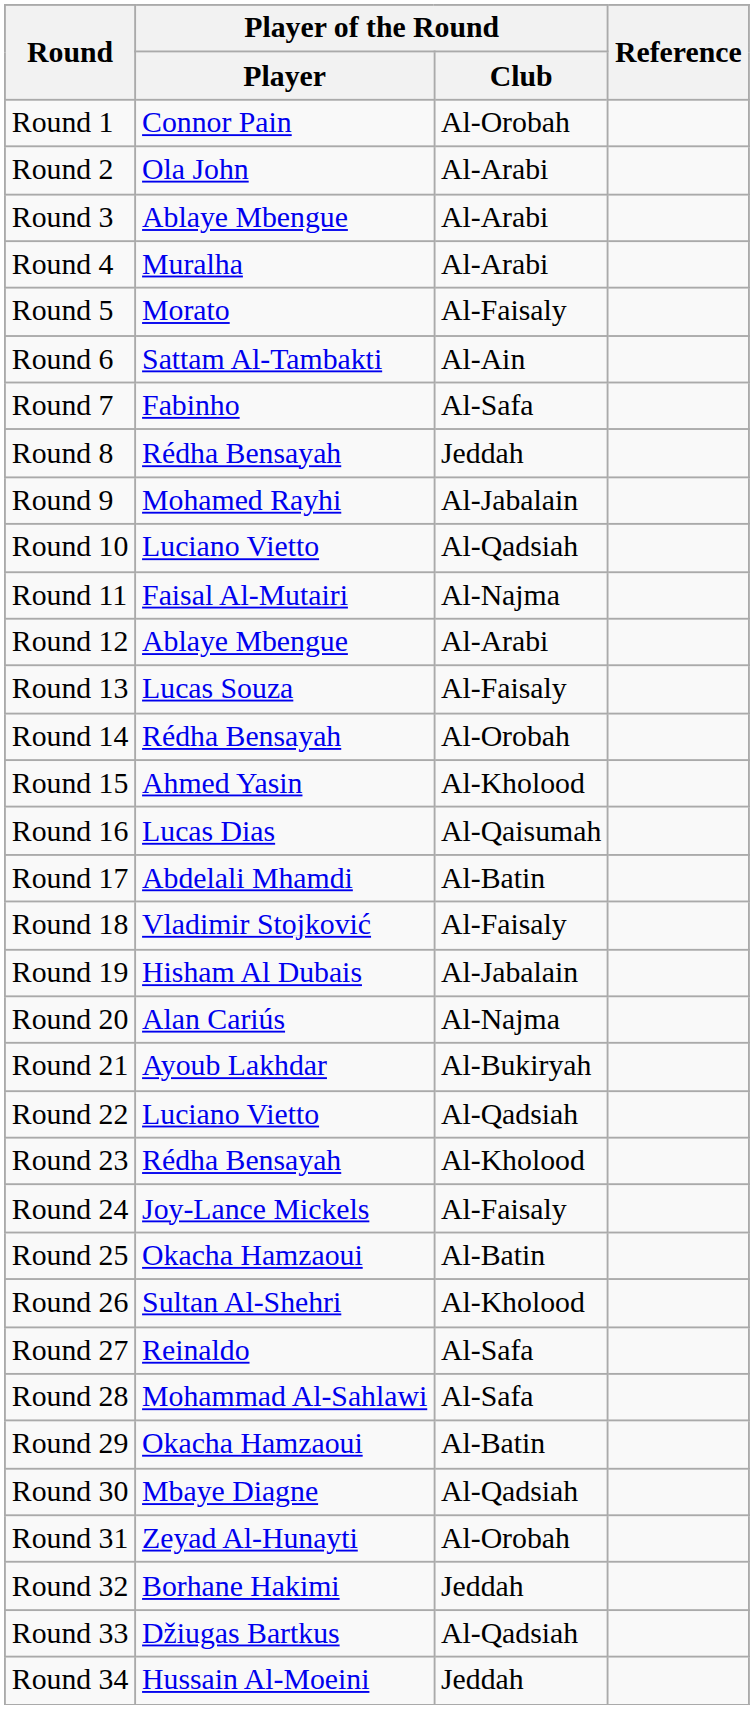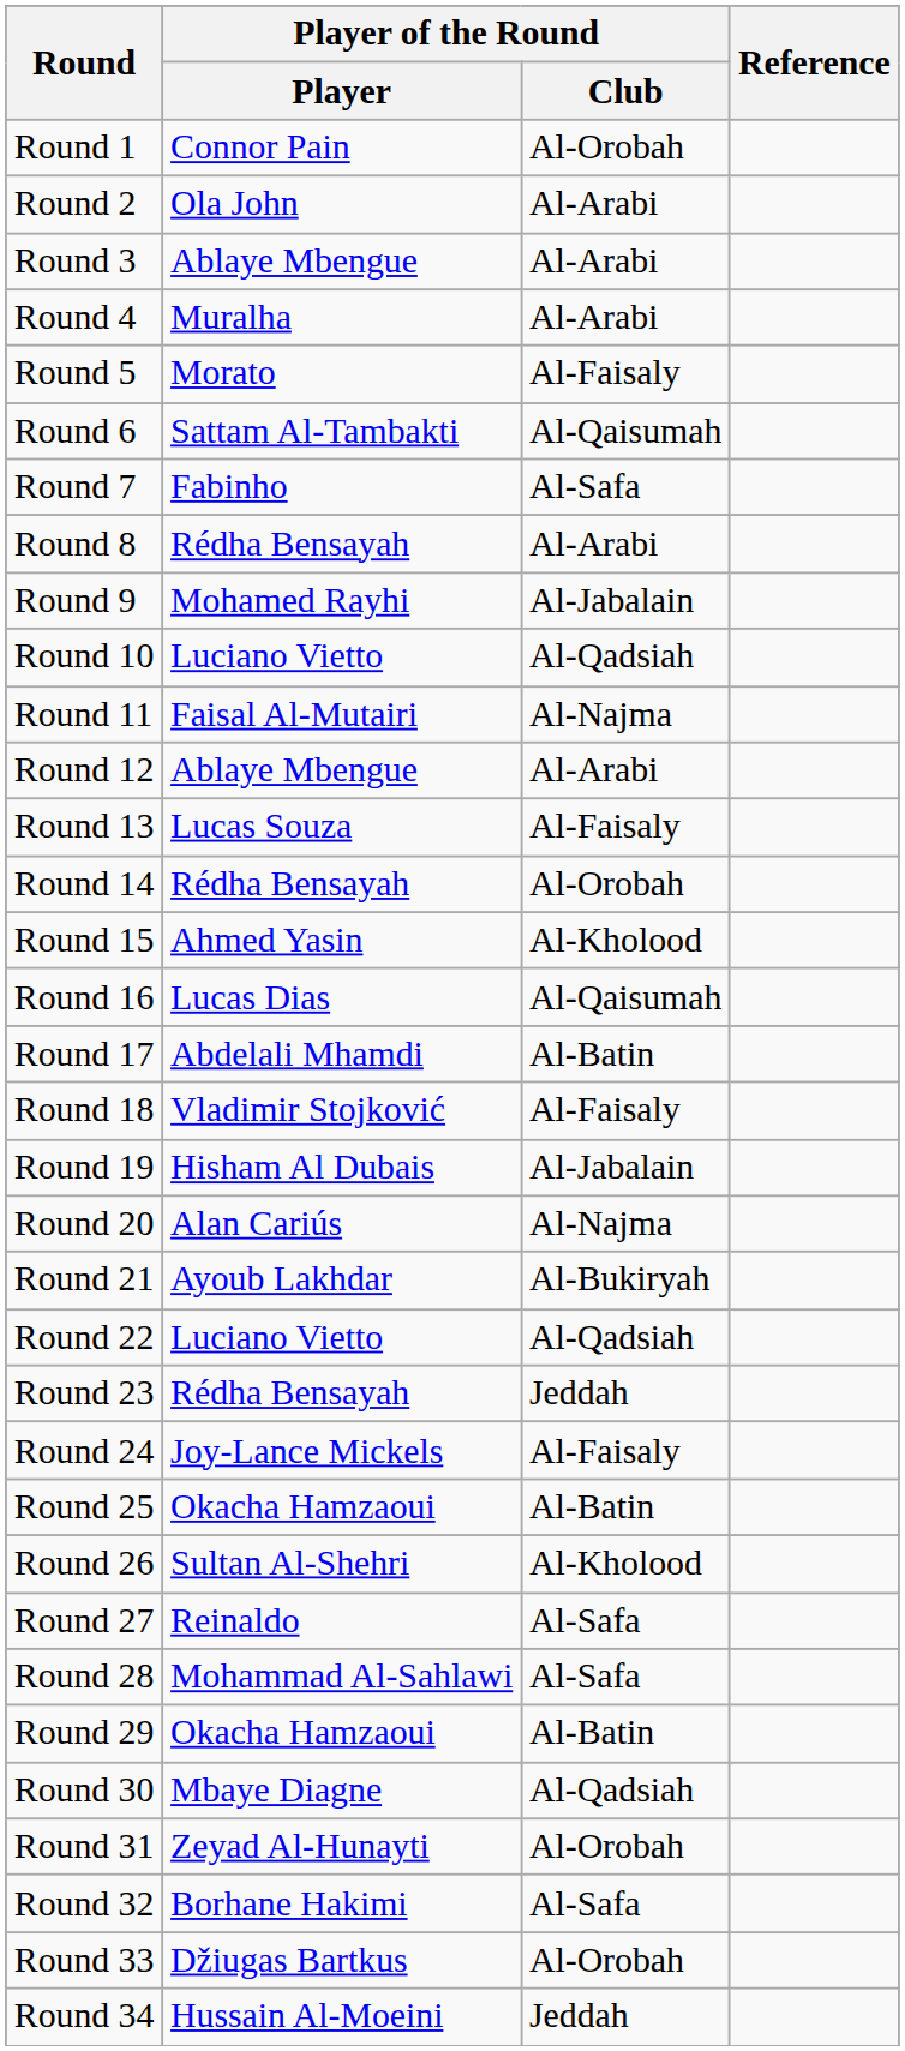Round 6 | Player of the Round / Club: Al-Ain -> Al-Qaisumah
Round 8 | Player of the Round / Club: Jeddah -> Al-Arabi
Round 23 | Player of the Round / Club: Al-Kholood -> Jeddah
Round 32 | Player of the Round / Club: Jeddah -> Al-Safa
Round 33 | Player of the Round / Club: Al-Qadsiah -> Al-Orobah
